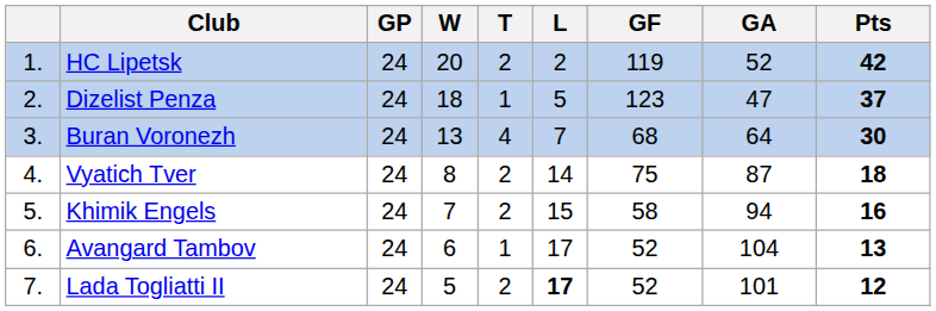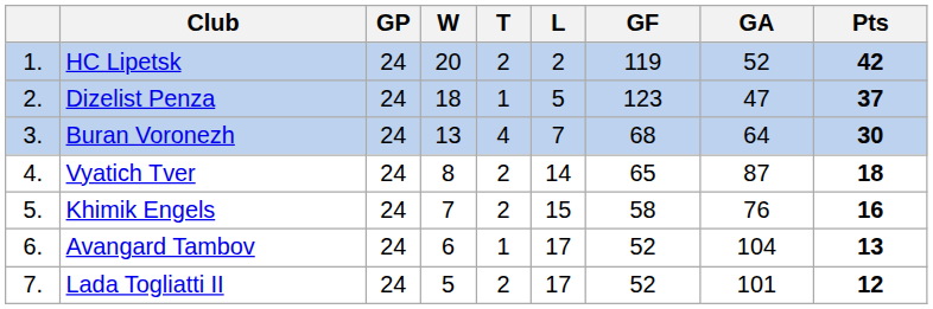Vyatich Tver | GF: 75 -> 65
Khimik Engels | GA: 94 -> 76
Lada Togliatti II | L: bold -> normal
